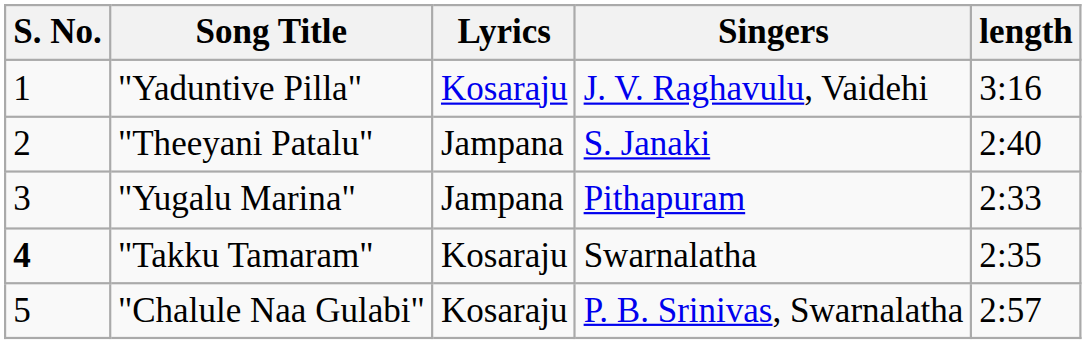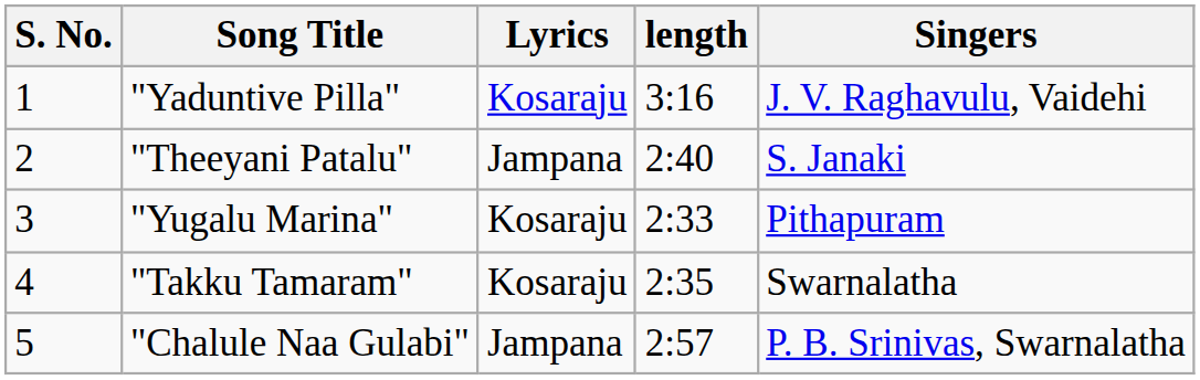columns swapped: Singers <-> length
"Yugalu Marina" | Lyrics: Jampana -> Kosaraju
"Takku Tamaram" | S. No.: bold -> normal
"Chalule Naa Gulabi" | Lyrics: Kosaraju -> Jampana
